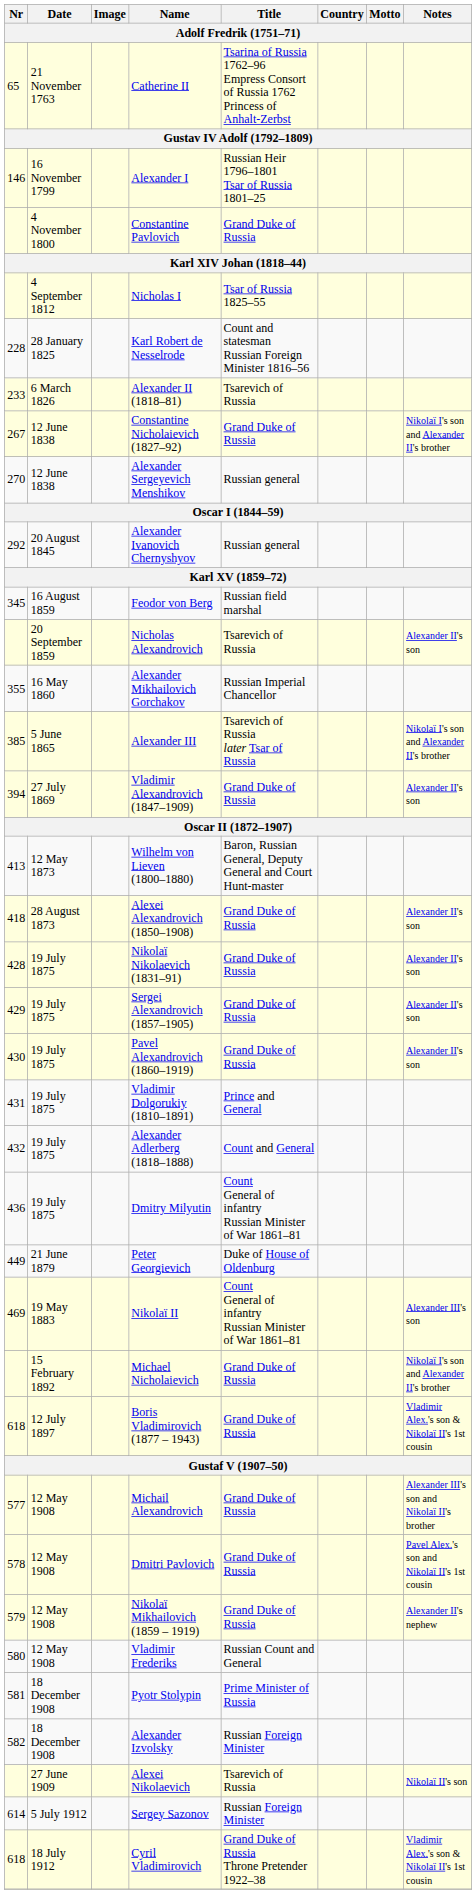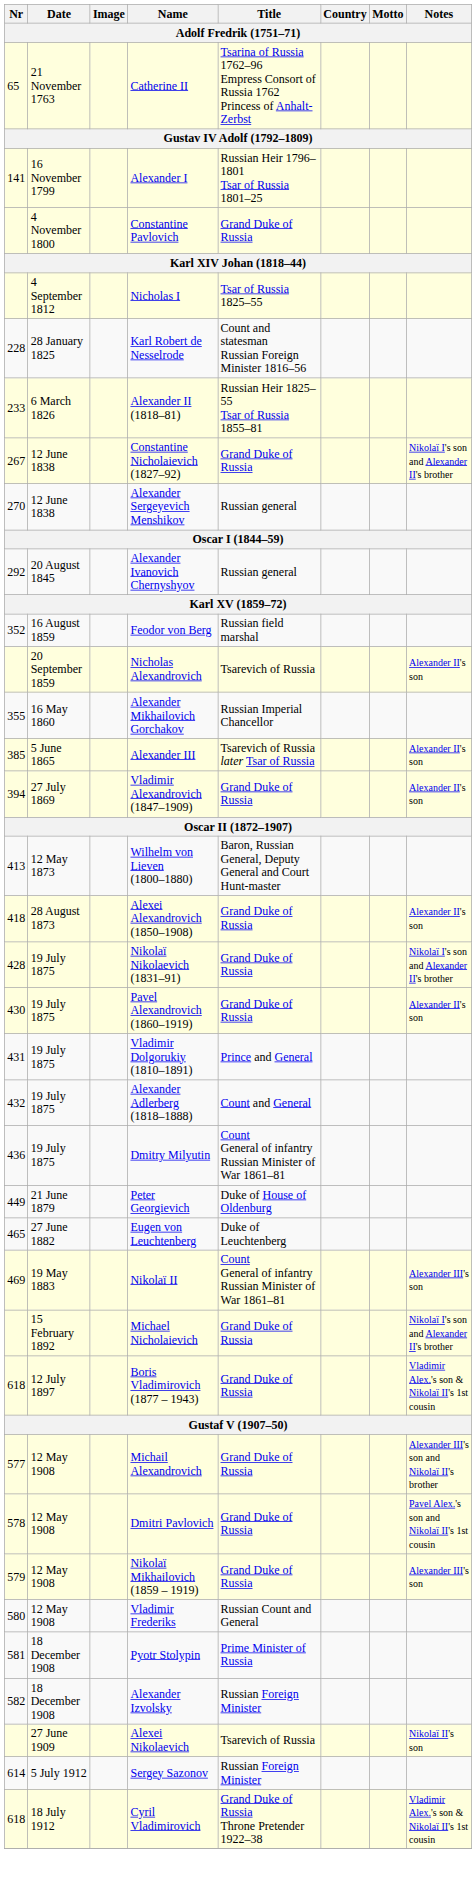Alexander I | Nr: 146 -> 141
Alexander II (1818–81) | Title: Tsarevich of Russia -> Russian Heir 1825–55 Tsar of Russia 1855–81
Feodor von Berg | Nr: 345 -> 352
Alexander III | Notes: Nikolaï I's son and Alexander II's brother -> Alexander II's son
Nikolaï Nikolaevich (1831–91) | Notes: Alexander II's son -> Nikolaï I's son and Alexander II's brother
- row: 429 | 19 July 1875 | Sergei Alexandrovich (1857–1905) | Grand Duke of Russia | Alexander II's son
+ row: 465 | 27 June 1882 | Eugen von Leuchtenberg | Duke of Leuchtenberg
Nikolaï Mikhailovich (1859 – 1919) | Notes: Alexander II's nephew -> Alexander III's son
